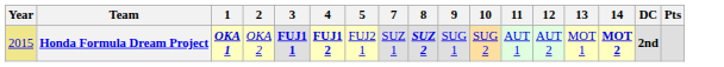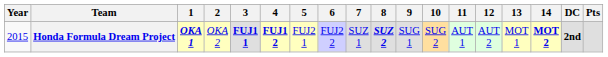+ column: 6 | FUJ2 2
Honda Formula Dream Project | Year: khaki background -> no background
